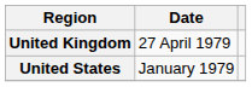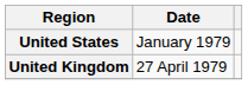rows swapped: United States <-> United Kingdom
